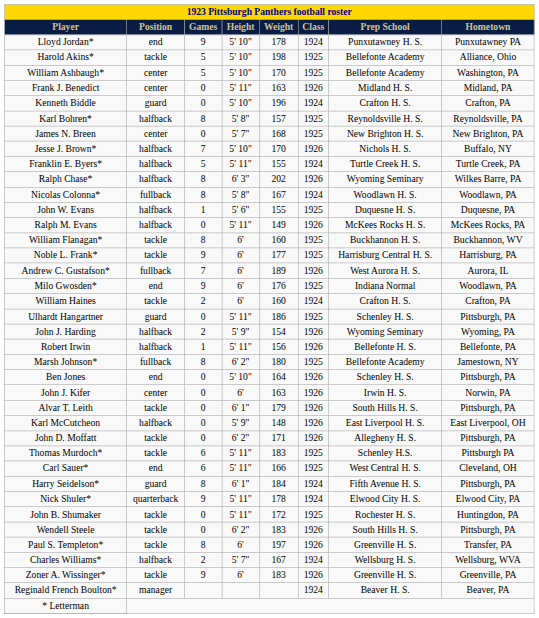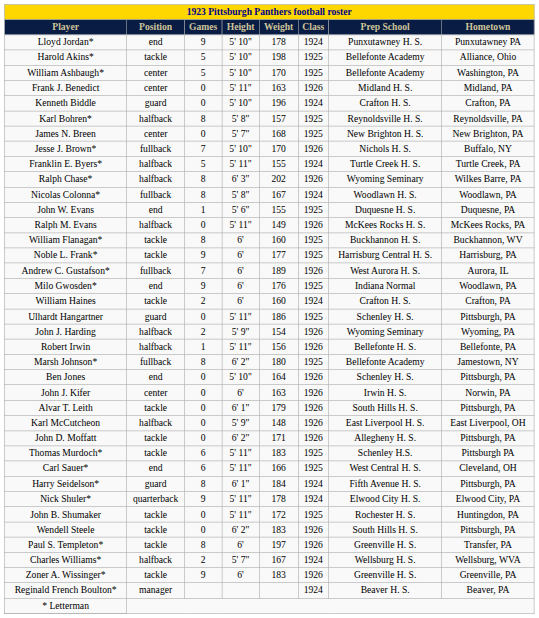Jesse J. Brown* | Position: halfback -> fullback
John W. Evans | Position: halfback -> end
